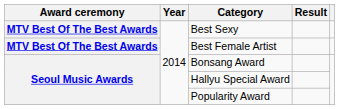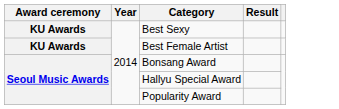Best Sexy | Award ceremony: MTV Best Of The Best Awards -> KU Awards
Best Female Artist | Award ceremony: MTV Best Of The Best Awards -> KU Awards
